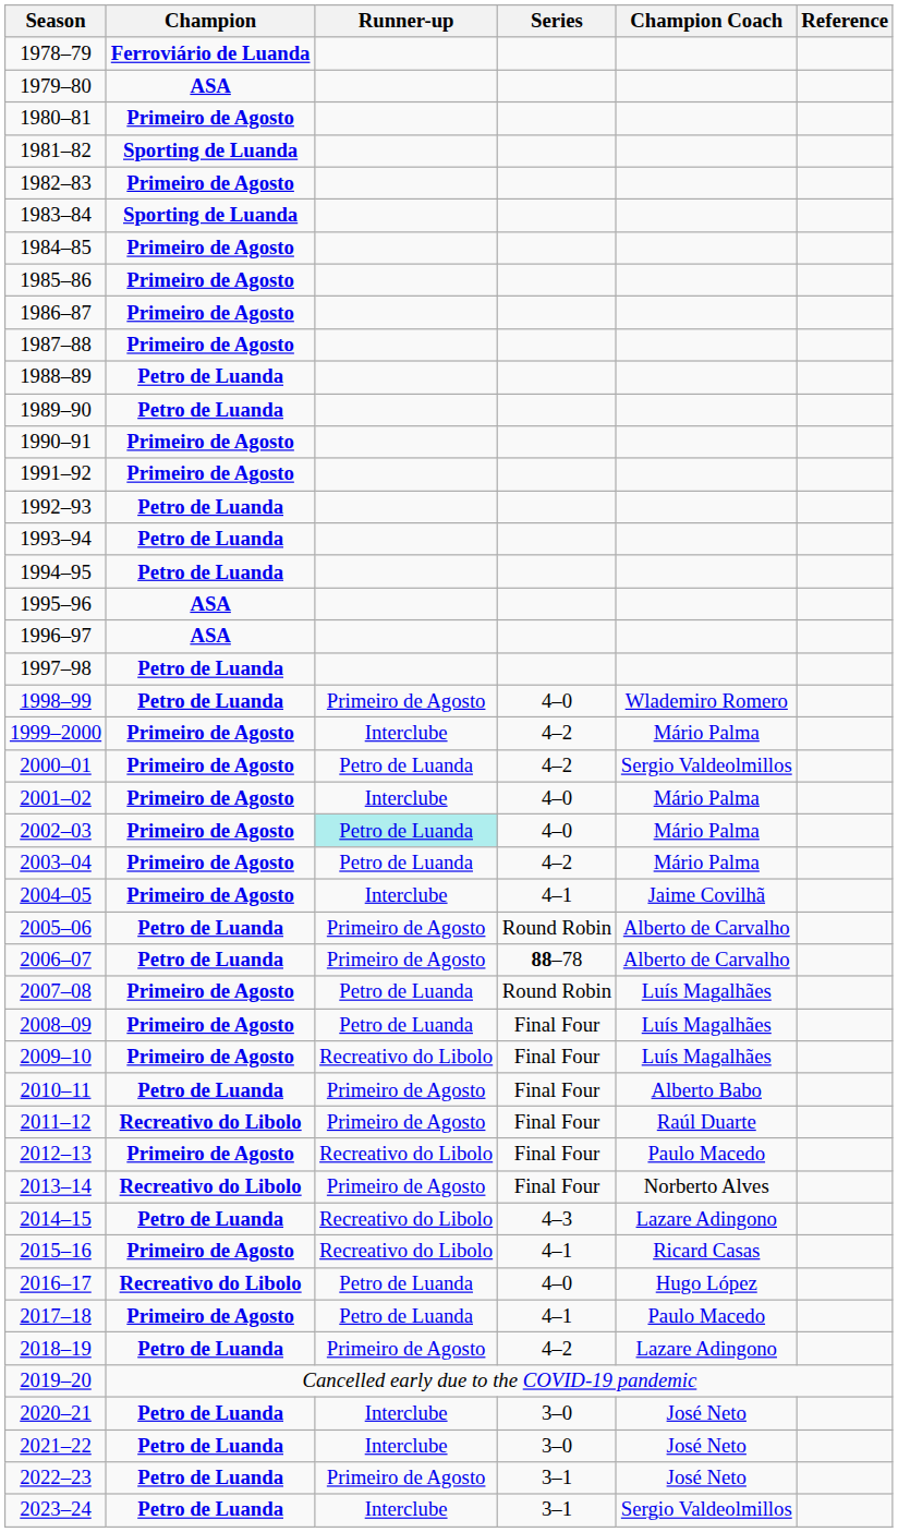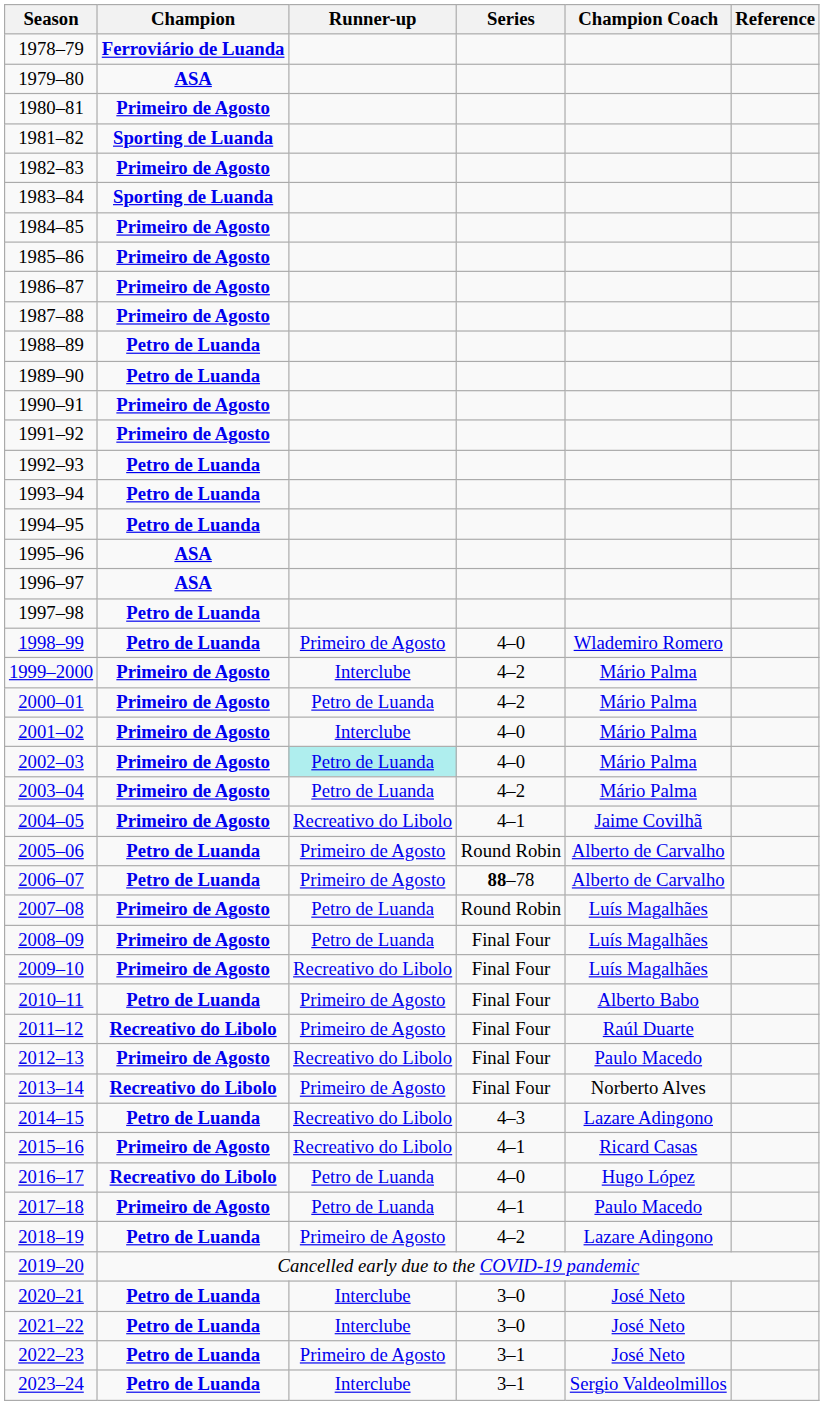2000–01 | Champion Coach: Sergio Valdeolmillos -> Mário Palma
2004–05 | Runner-up: Interclube -> Recreativo do Libolo
